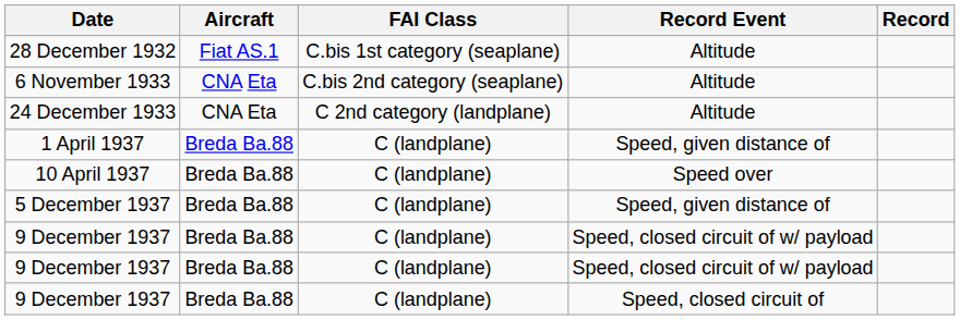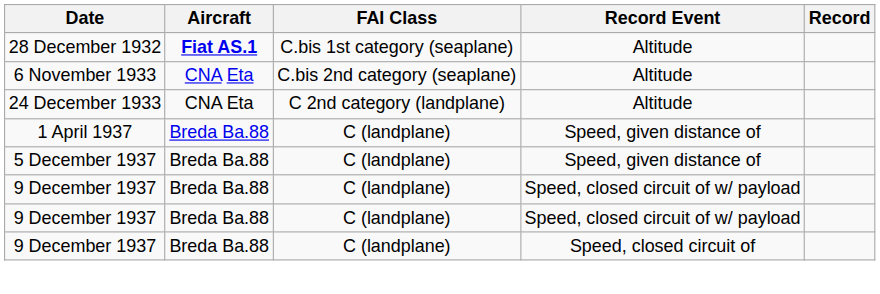28 December 1932 | Aircraft: normal -> bold
- row: 10 April 1937 | Breda Ba.88 | C (landplane) | Speed over
